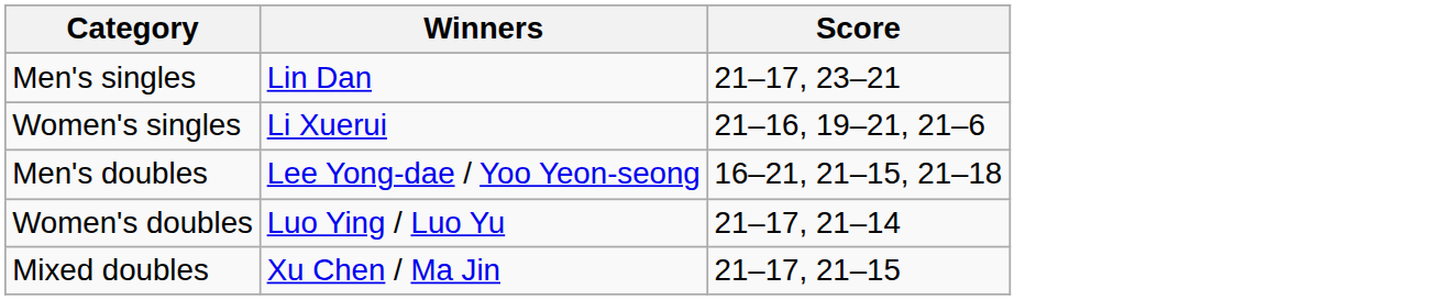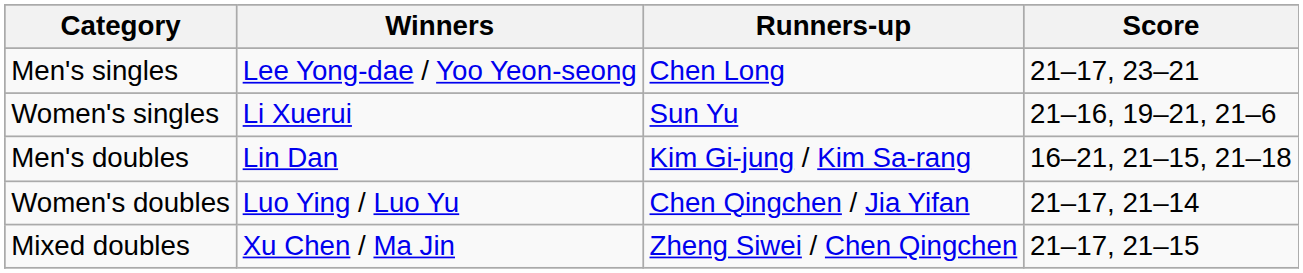+ column: Runners-up | Chen Long | Sun Yu | Kim Gi-jung / Kim Sa-rang | Chen Qingchen / Jia Yifan | Zheng Siwei / Chen Qingchen
Men's singles | Winners: Lin Dan -> Lee Yong-dae / Yoo Yeon-seong
Men's doubles | Winners: Lee Yong-dae / Yoo Yeon-seong -> Lin Dan
